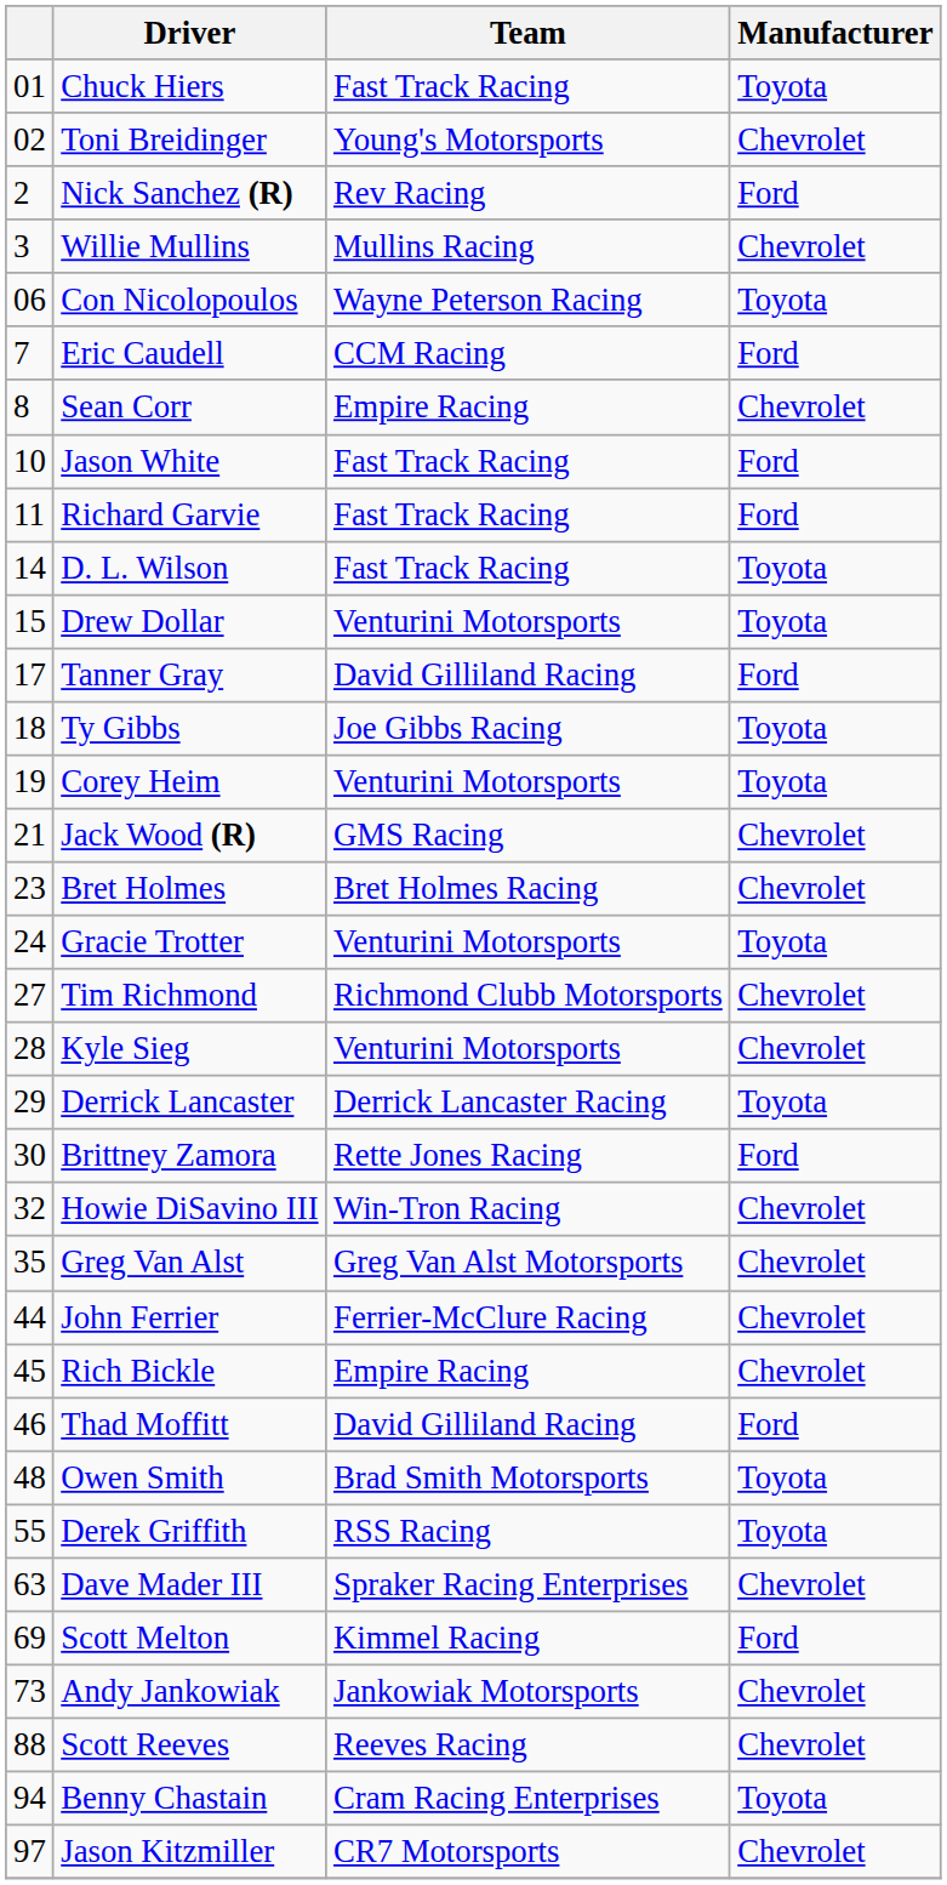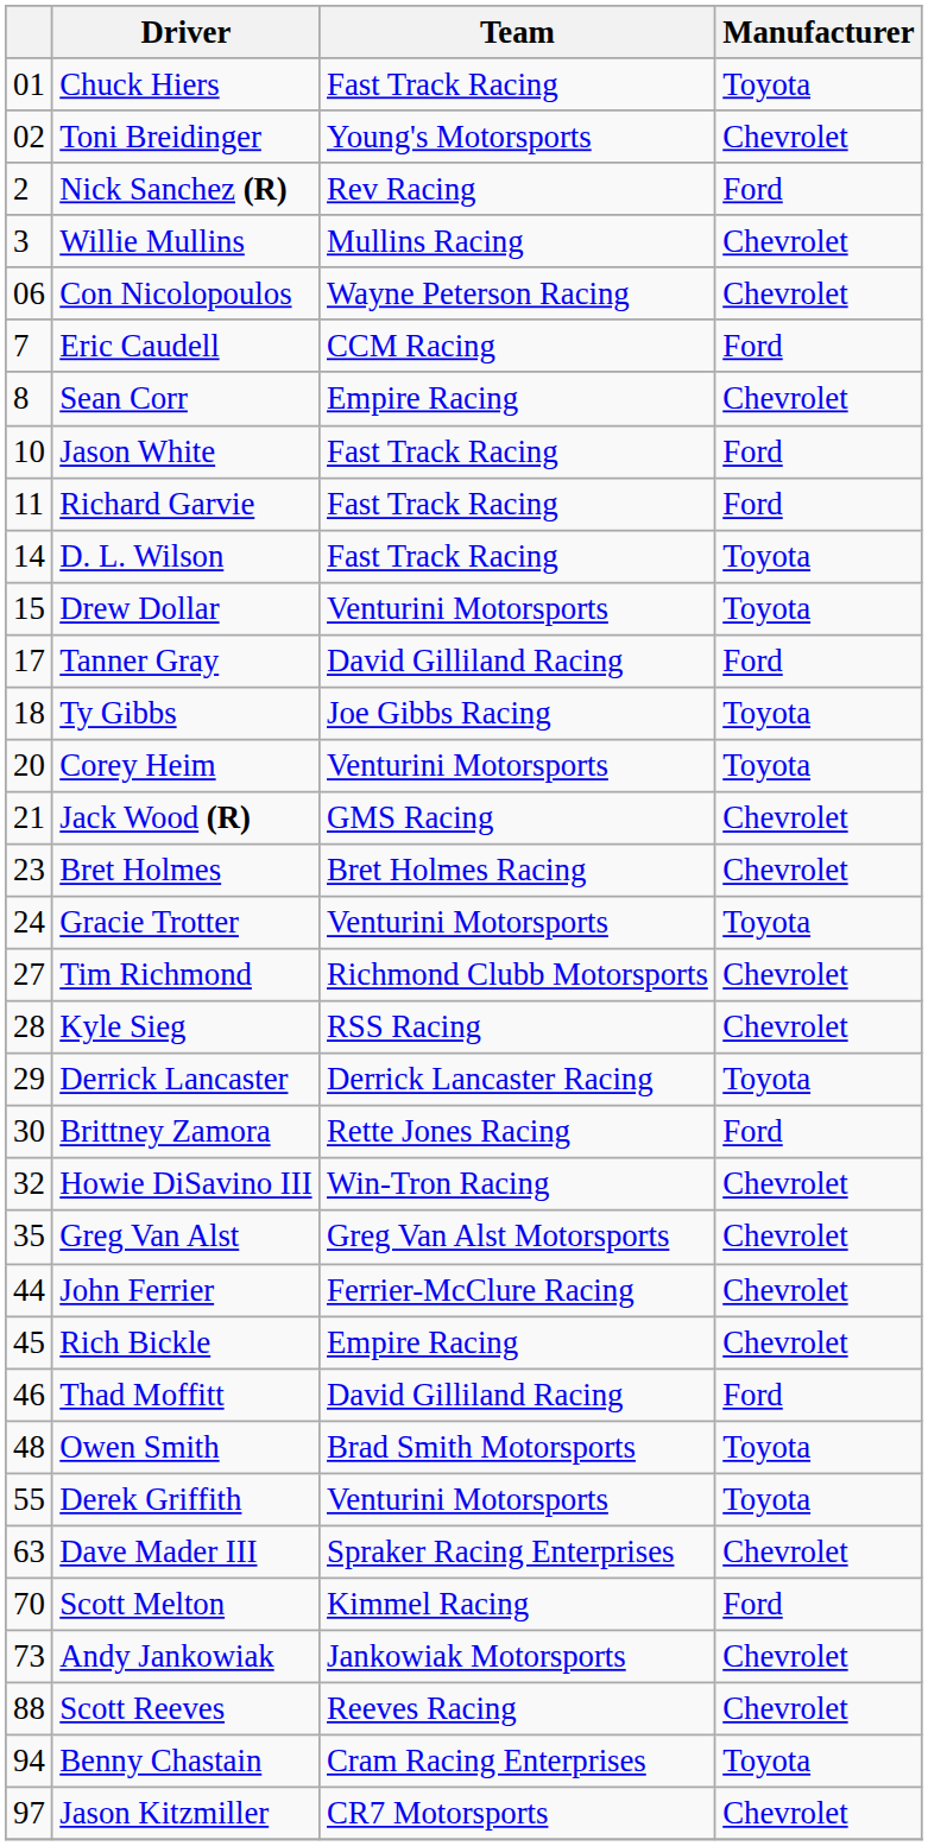Con Nicolopoulos | Manufacturer: Toyota -> Chevrolet
Corey Heim | column 1: 19 -> 20
Kyle Sieg | Team: Venturini Motorsports -> RSS Racing
Derek Griffith | Team: RSS Racing -> Venturini Motorsports
Scott Melton | column 1: 69 -> 70
